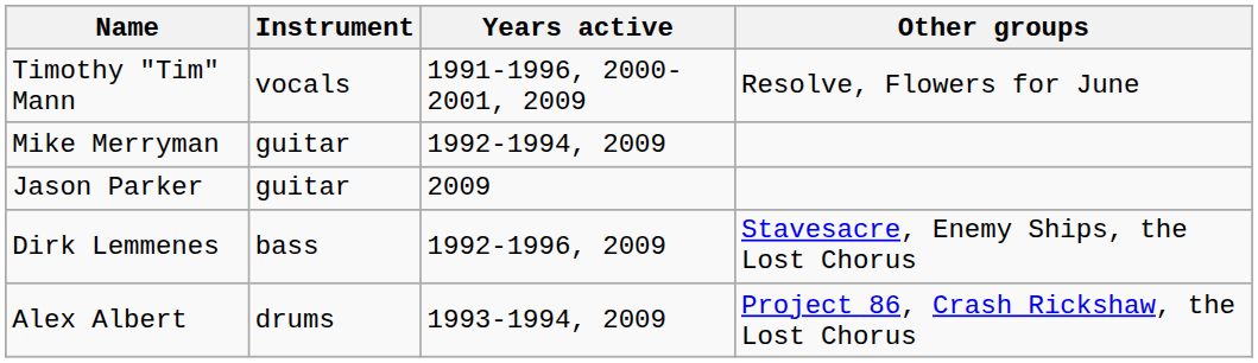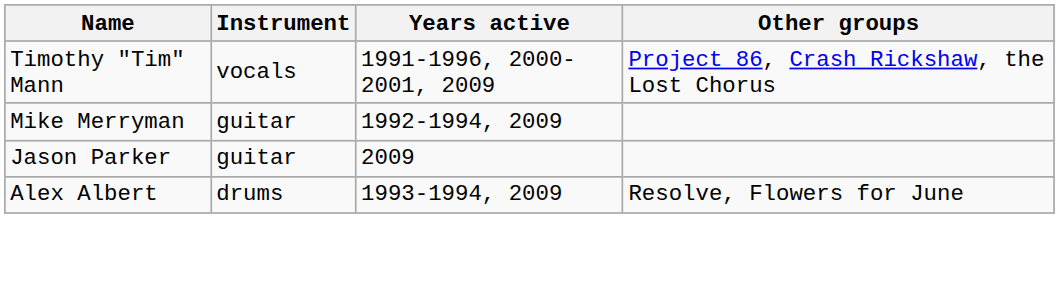Timothy "Tim" Mann | Other groups: Resolve, Flowers for June -> Project 86, Crash Rickshaw, the Lost Chorus
- row: Dirk Lemmenes | bass | 1992-1996, 2009 | Stavesacre, Enemy Ships, the Lost Chorus
Alex Albert | Other groups: Project 86, Crash Rickshaw, the Lost Chorus -> Resolve, Flowers for June
